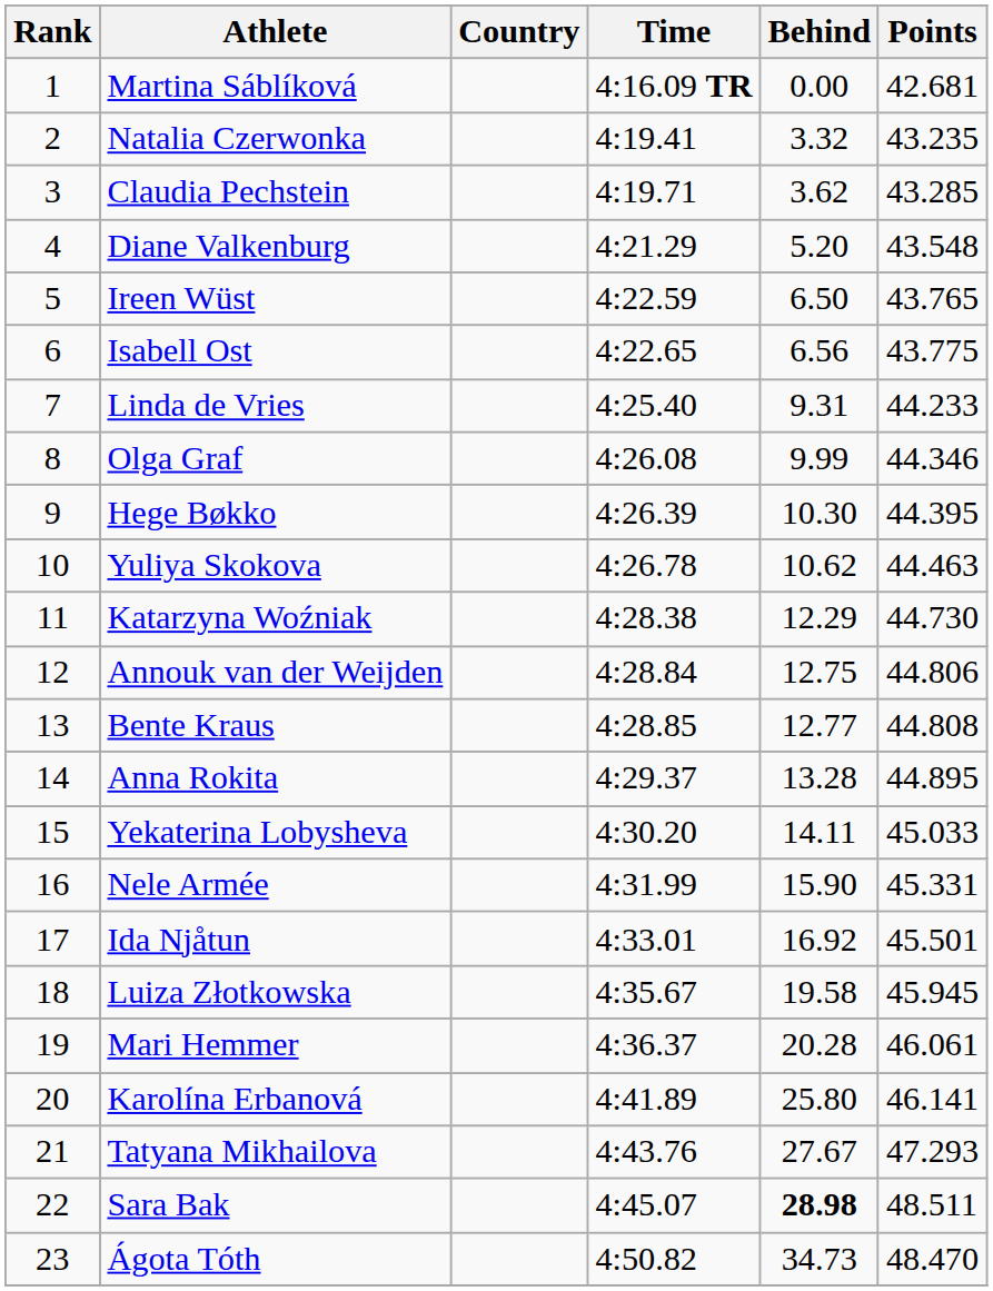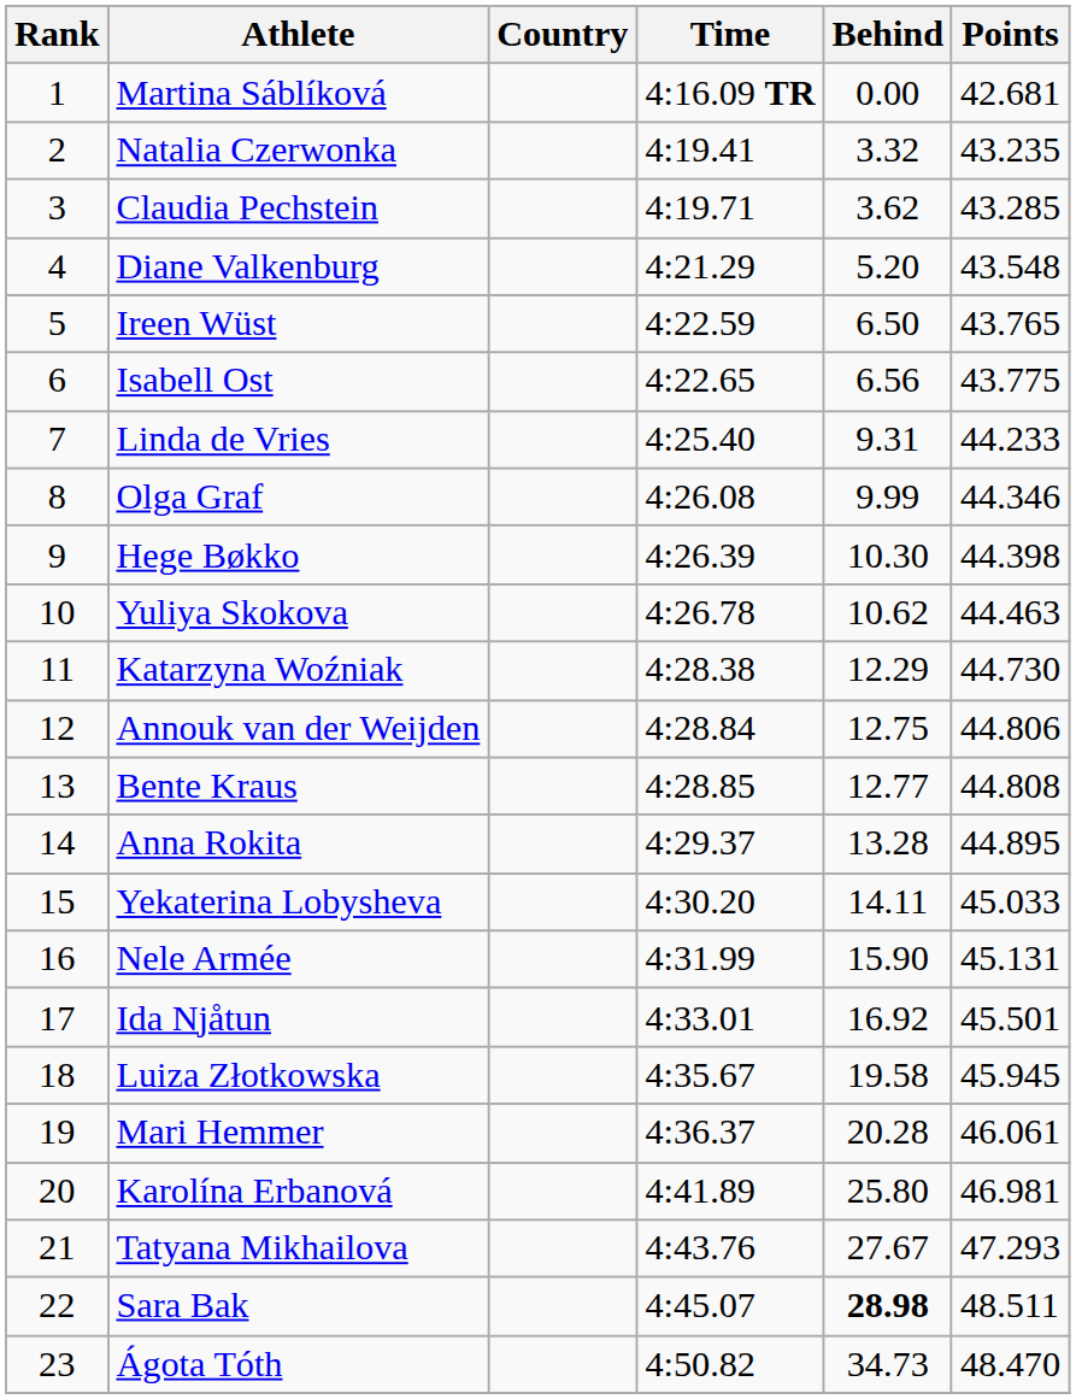Hege Bøkko | Points: 44.395 -> 44.398
Nele Armée | Points: 45.331 -> 45.131
Karolína Erbanová | Points: 46.141 -> 46.981
